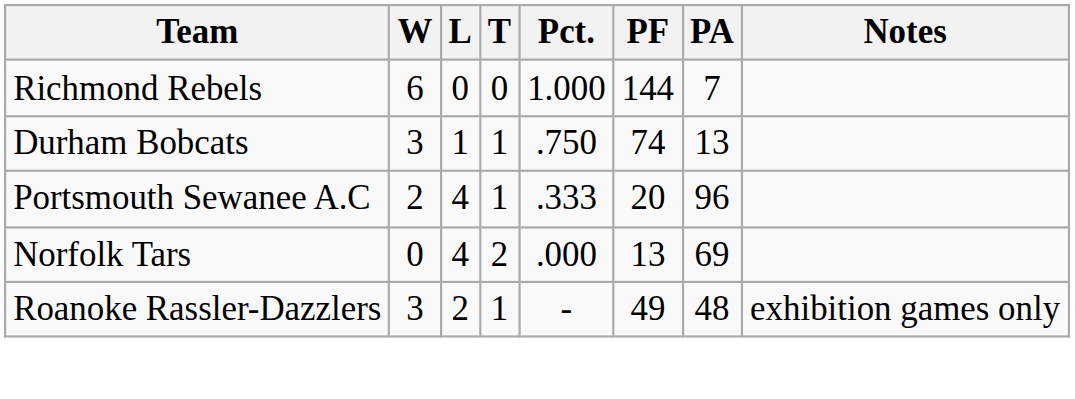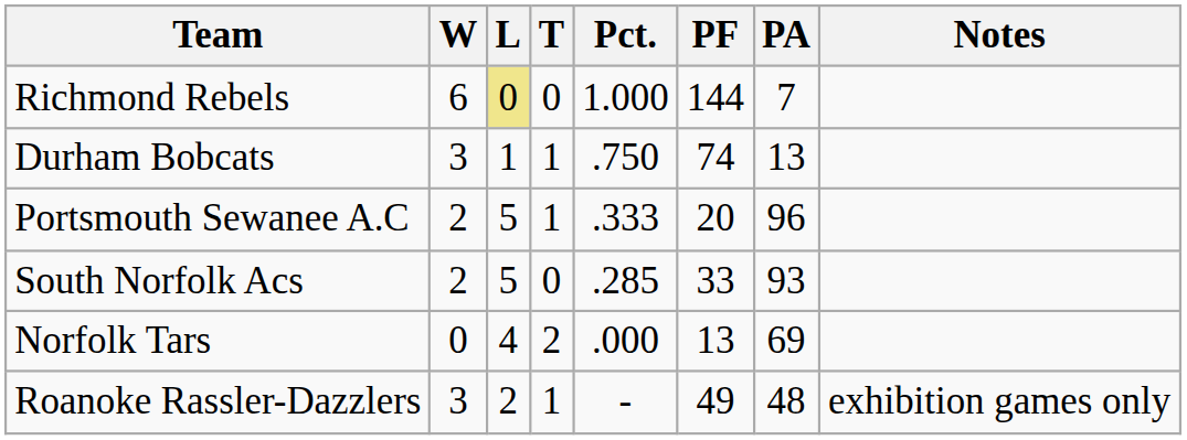Richmond Rebels | L: no background -> khaki background
Portsmouth Sewanee A.C | L: 4 -> 5
+ row: South Norfolk Acs | 2 | 5 | 0 | .285 | 33 | 93
